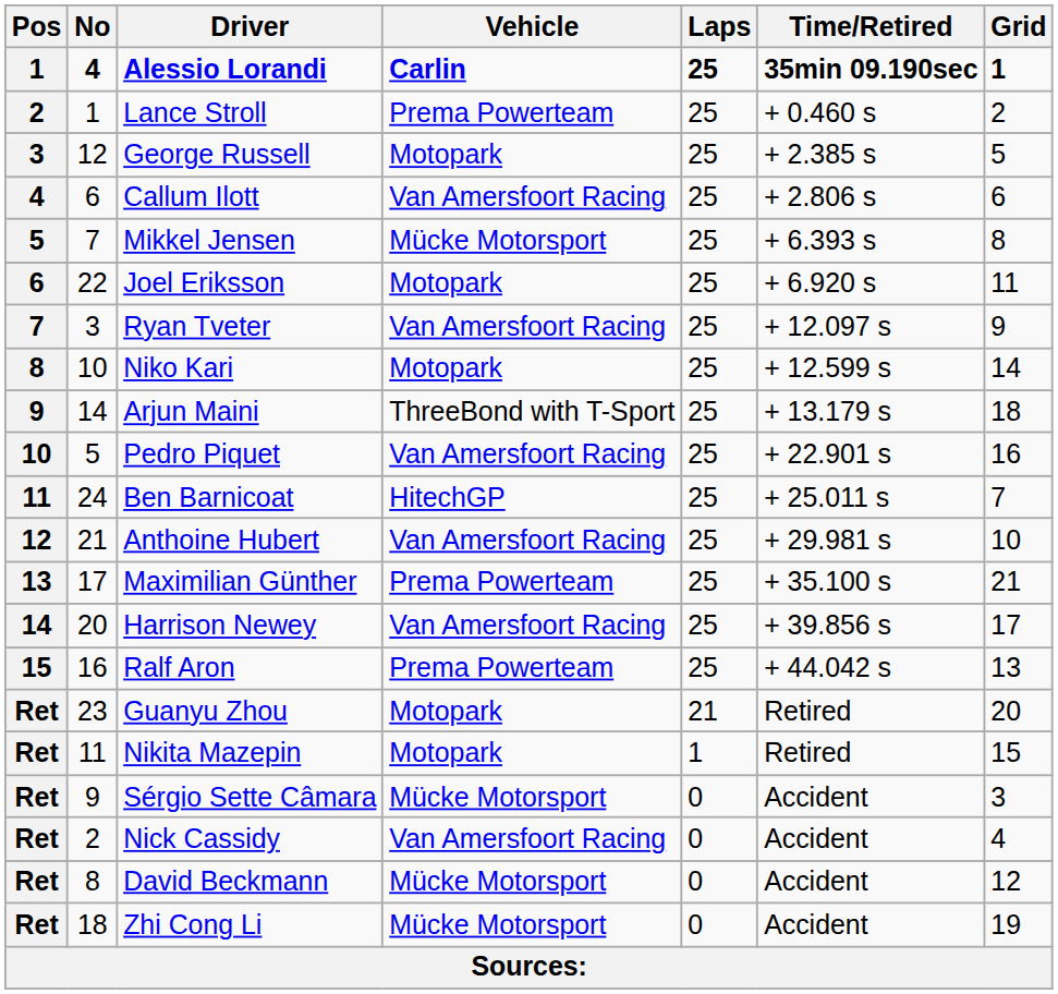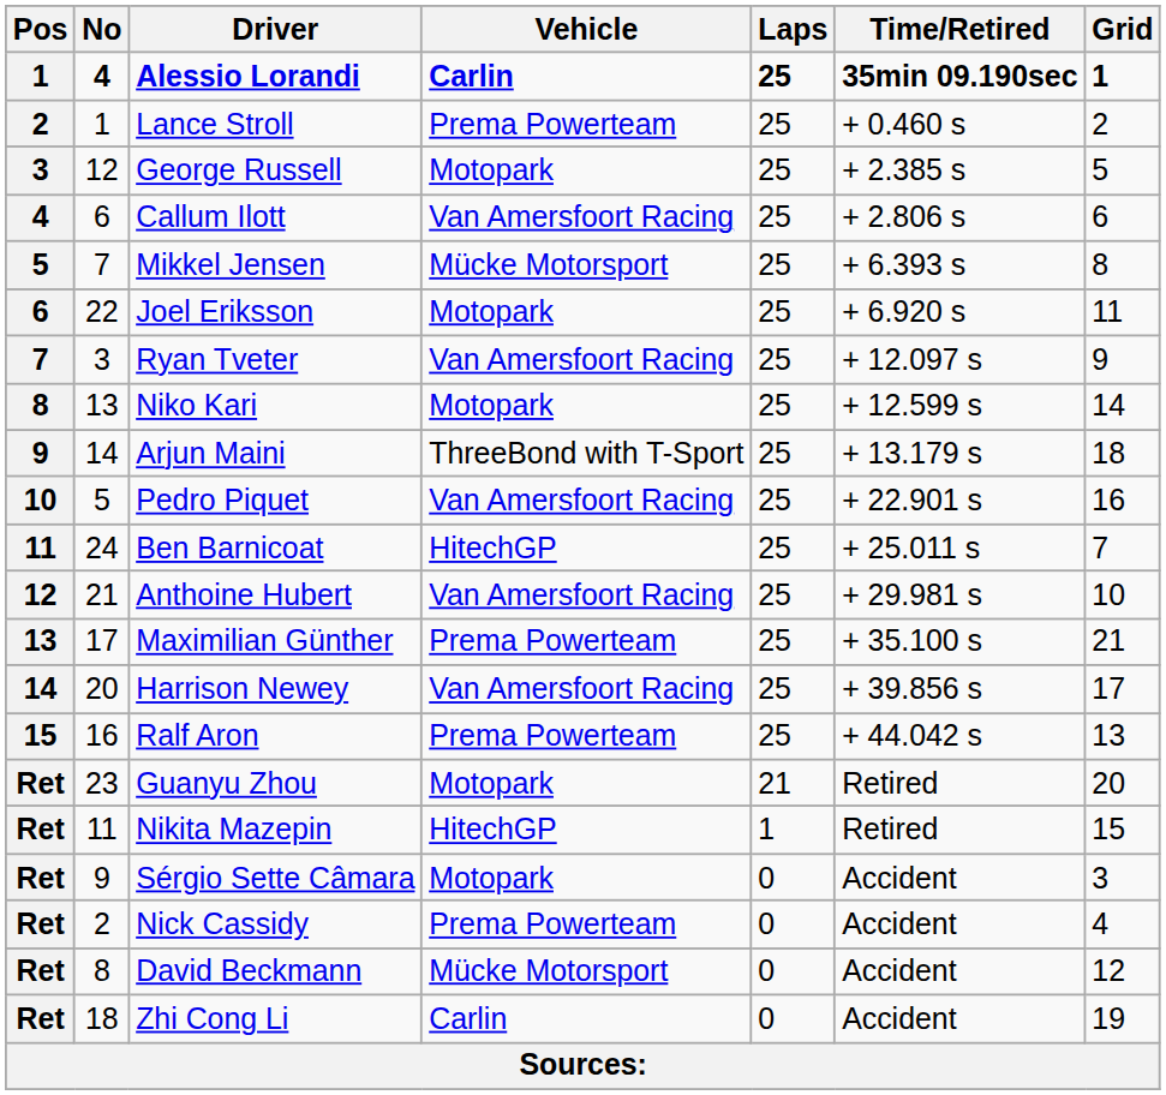Niko Kari | No: 10 -> 13
Nikita Mazepin | Vehicle: Motopark -> HitechGP
Sérgio Sette Câmara | Vehicle: Mücke Motorsport -> Motopark
Nick Cassidy | Vehicle: Van Amersfoort Racing -> Prema Powerteam
Zhi Cong Li | Vehicle: Mücke Motorsport -> Carlin
